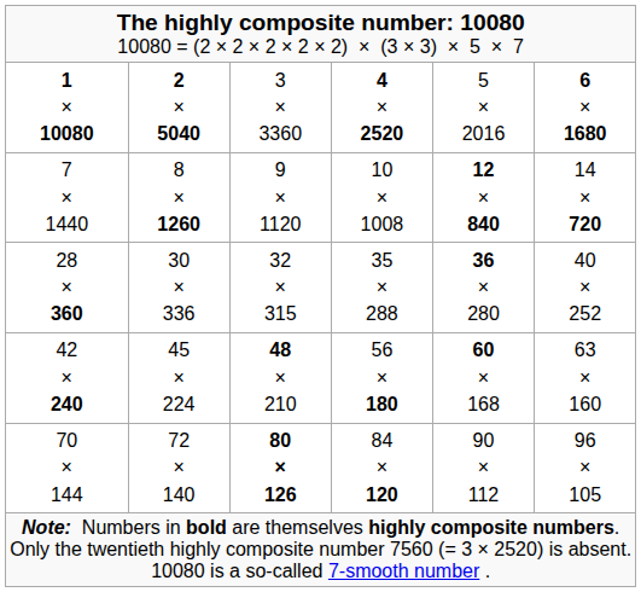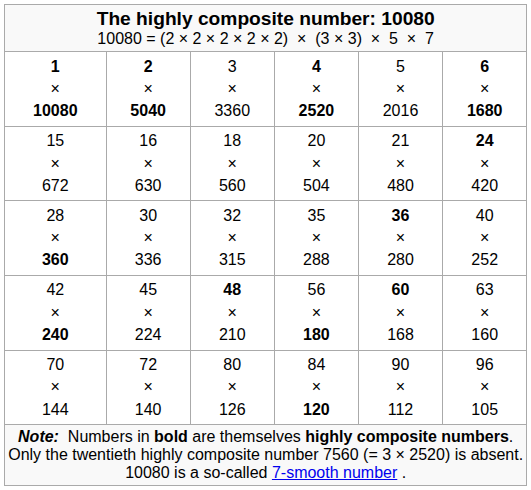- row: 7 × 1440 | 8 × 1260 | 9 × 1120 | 10 × 1008 | 12 × 840 | 14 × 720
+ row: 15 × 672 | 16 × 630 | 18 × 560 | 20 × 504 | 21 × 480 | 24 × 420
70 × 144 | column 3: bold -> normal
